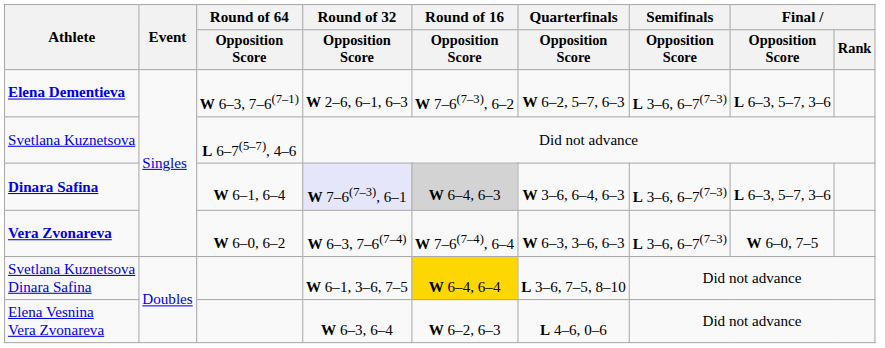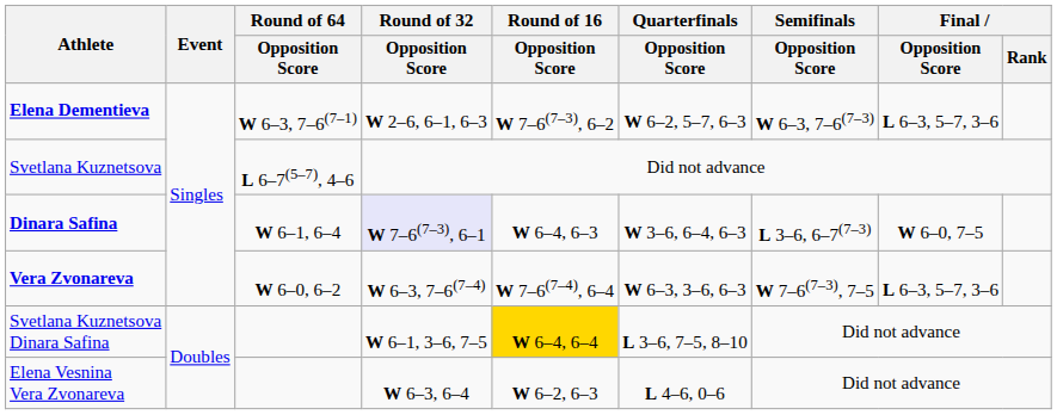Elena Dementieva | Semifinals / Opposition Score: L 3–6, 6–7(7–3) -> W 6–3, 7–6(7–3)
Dinara Safina | Round of 16 / Opposition Score: lightgrey background -> no background
Dinara Safina | Final / Opposition Score: L 6–3, 5–7, 3–6 -> W 6–0, 7–5
Vera Zvonareva | Semifinals / Opposition Score: L 3–6, 6–7(7–3) -> W 7–6(7–3), 7–5
Vera Zvonareva | Final / Opposition Score: W 6–0, 7–5 -> L 6–3, 5–7, 3–6
